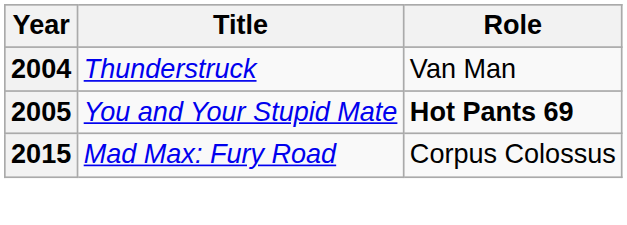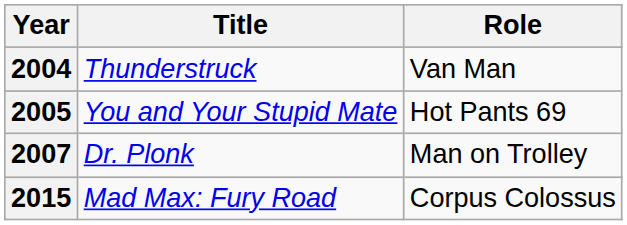2005 | Role: bold -> normal
+ row: 2007 | Dr. Plonk | Man on Trolley
